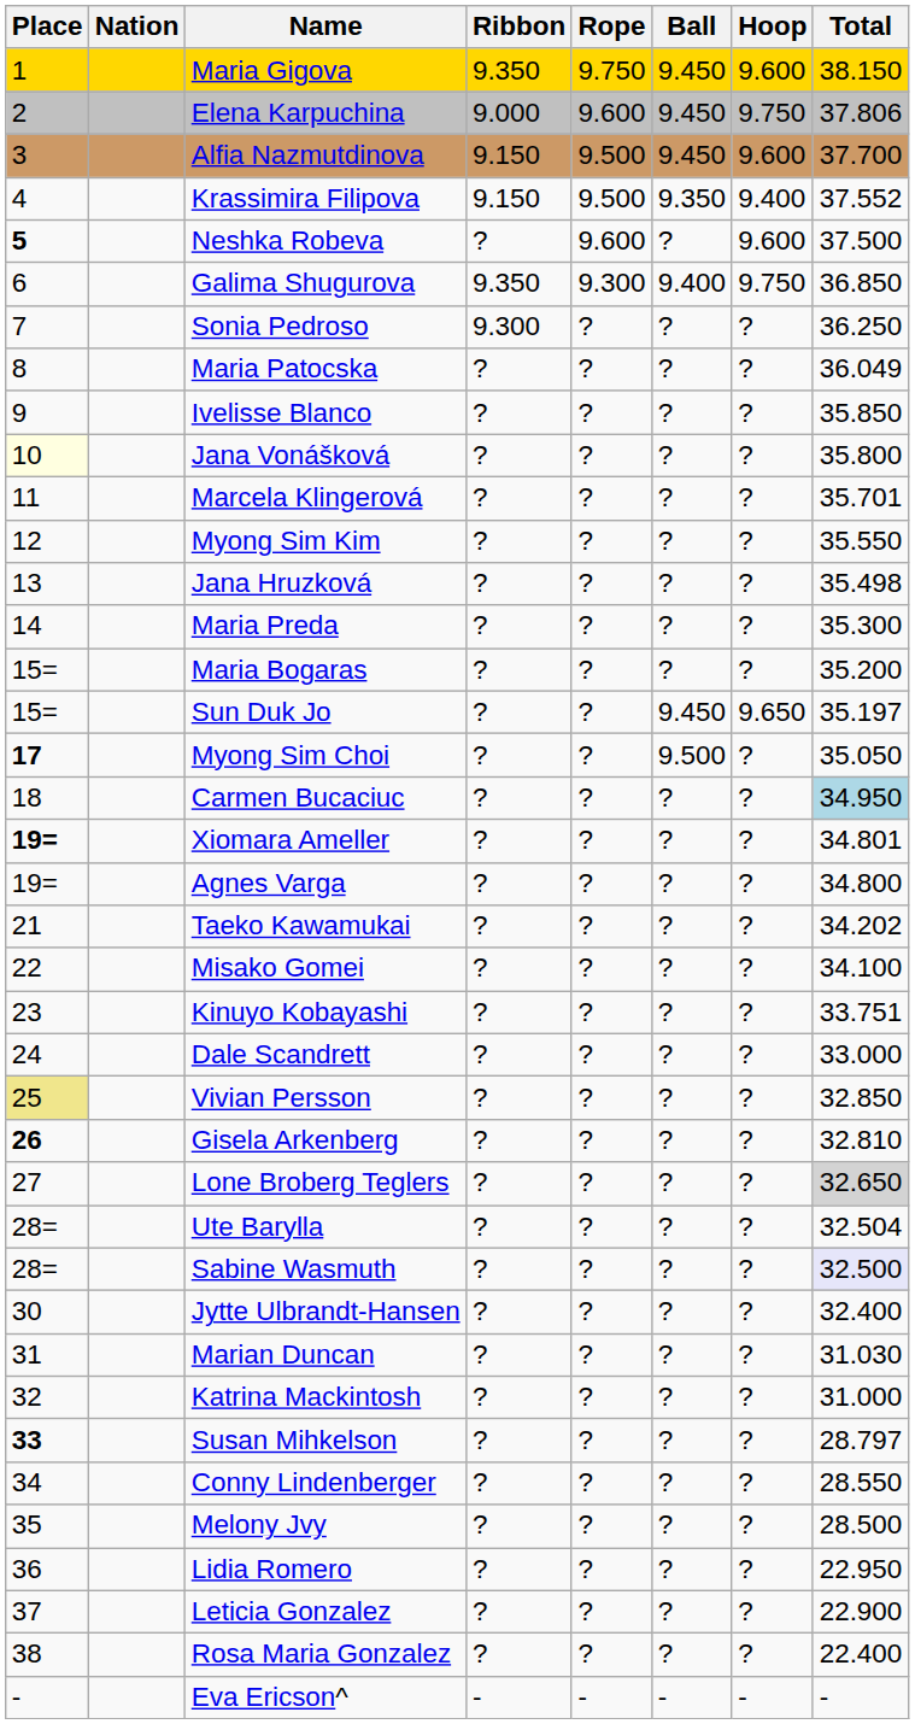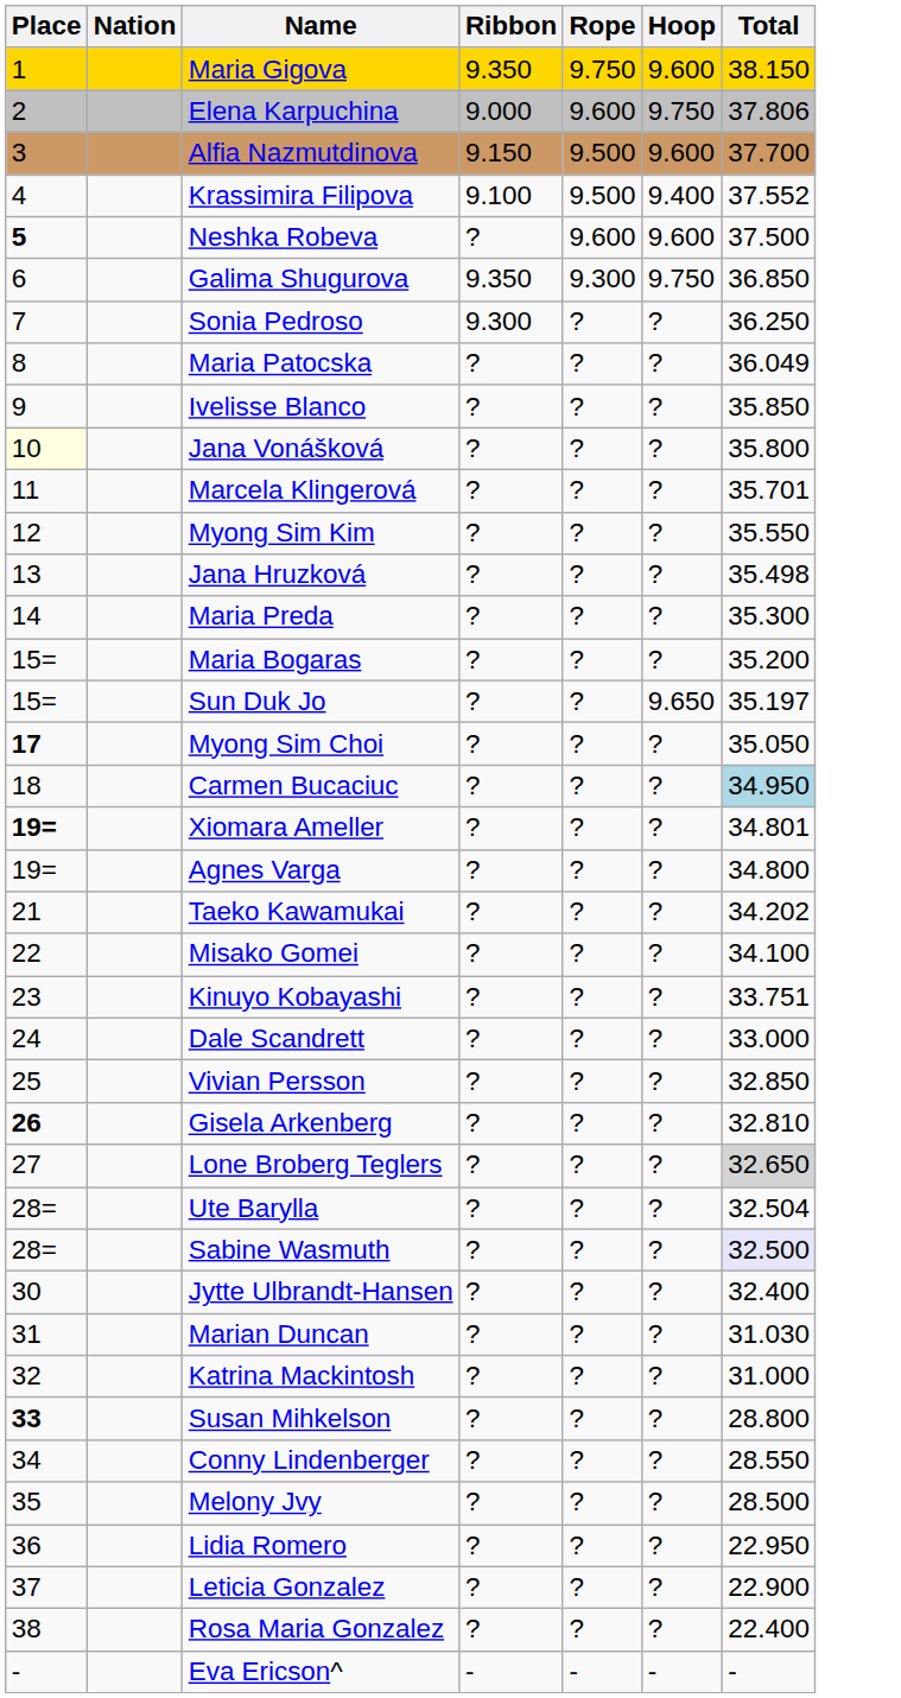- column: Ball | 9.450 | 9.450 | 9.450 | 9.350 | ? | 9.400 | ? | ? | ? | ? | ? | ? | ? | ? | ? | 9.450 | 9.500 | ? | ? | ? | ? | ? | ? | ? | ? | ? | ? | ? | ? | ? | ? | ? | ? | ? | ? | ? | ? | ? | -
Krassimira Filipova | Ribbon: 9.150 -> 9.100
Vivian Persson | Place: khaki background -> no background
Susan Mihkelson | Total: 28.797 -> 28.800
